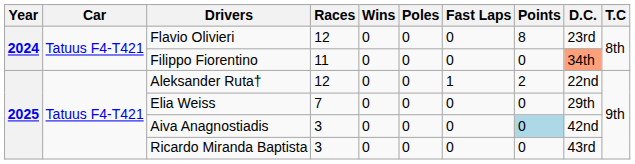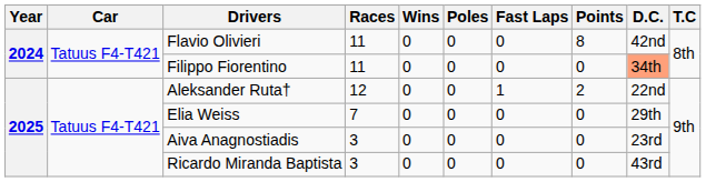Flavio Olivieri | Races: 12 -> 11
Flavio Olivieri | D.C.: 23rd -> 42nd
Aiva Anagnostiadis | Points: lightblue background -> no background
Aiva Anagnostiadis | D.C.: 42nd -> 23rd
